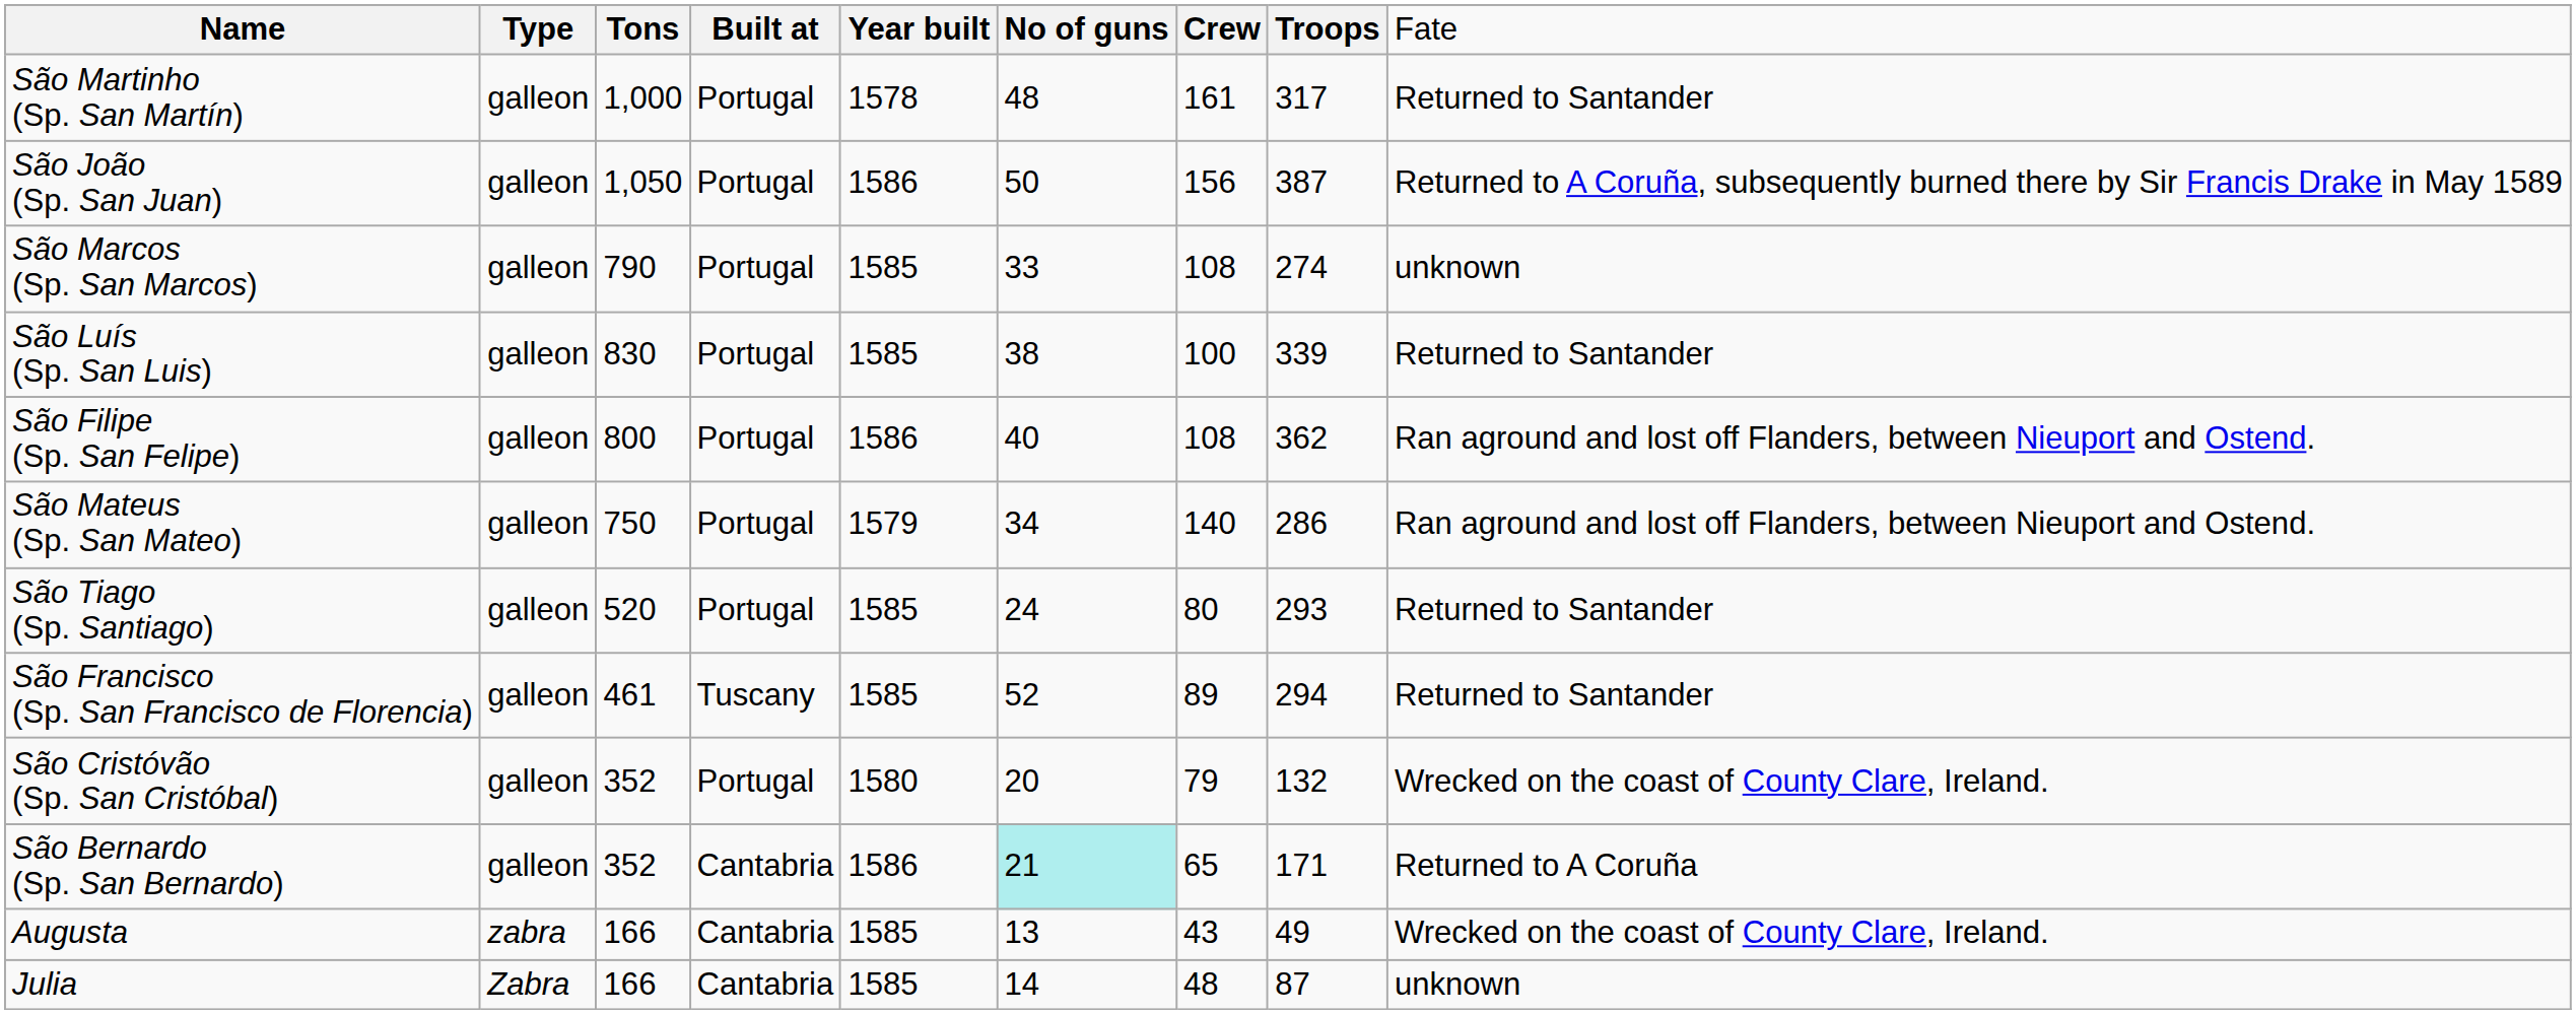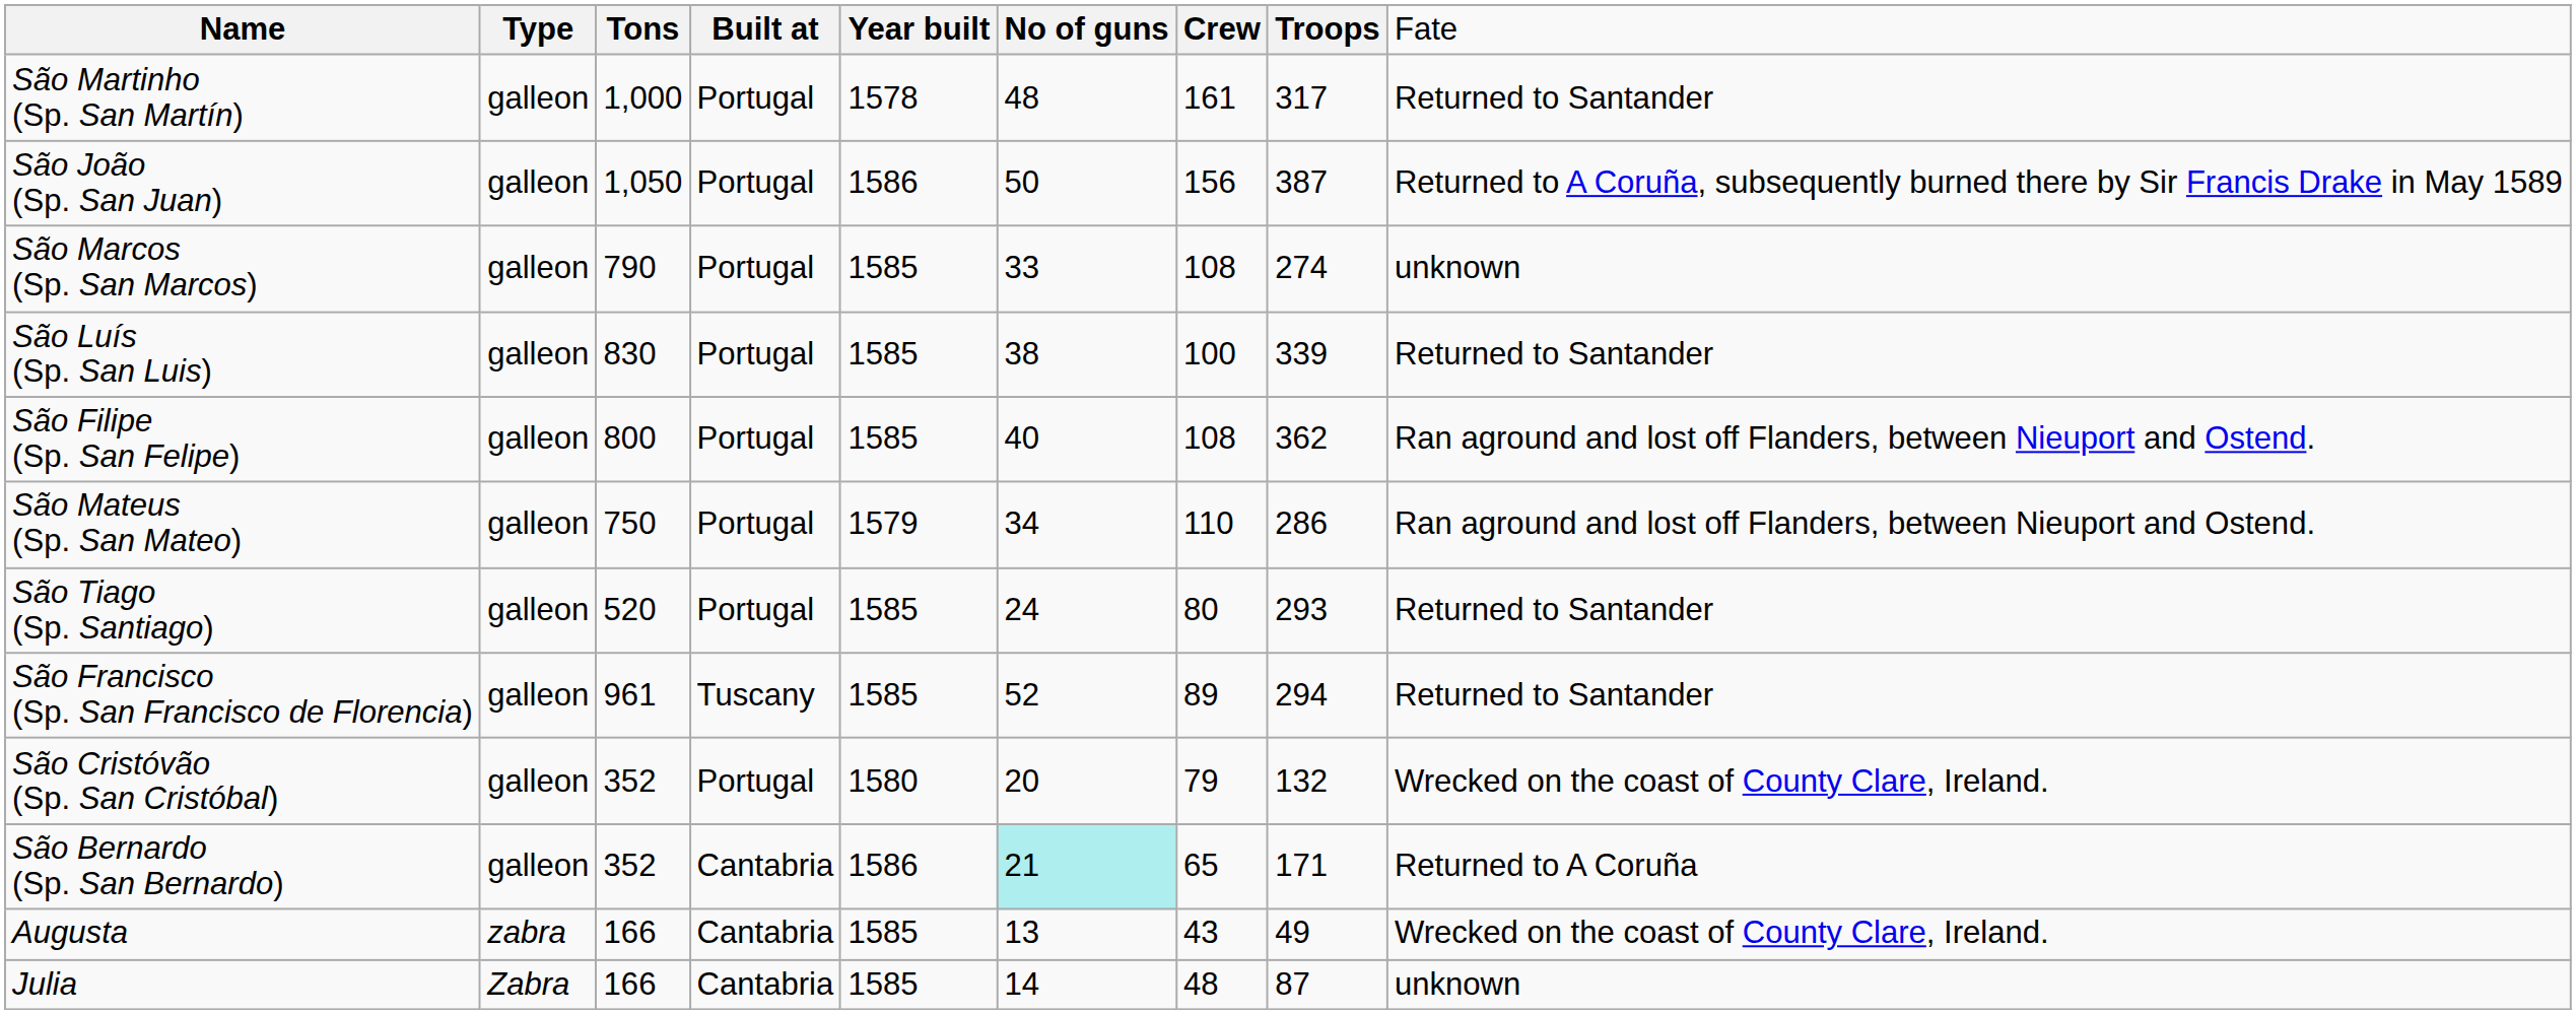São Filipe (Sp. San Felipe) | column 5: 1586 -> 1585
São Mateus (Sp. San Mateo) | column 7: 140 -> 110
São Francisco (Sp. San Francisco de Florencia) | column 3: 461 -> 961
